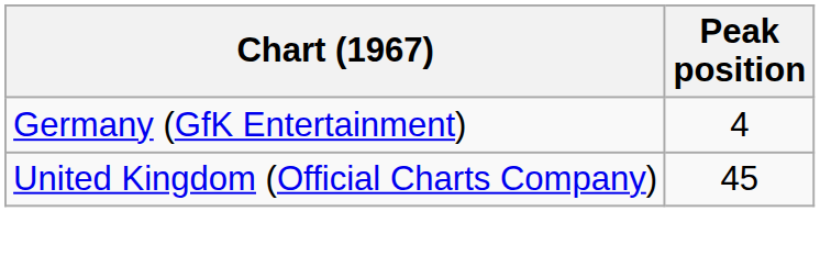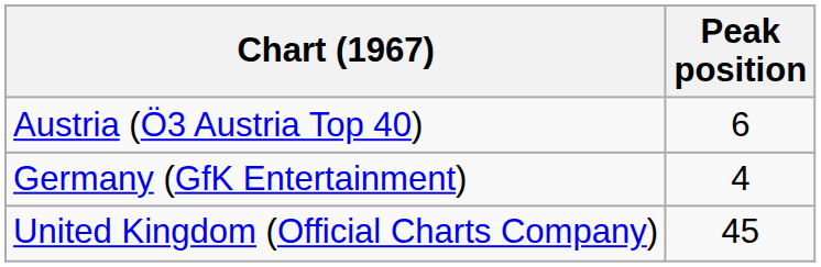+ row: Austria (Ö3 Austria Top 40) | 6
